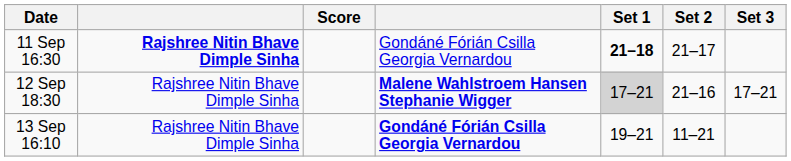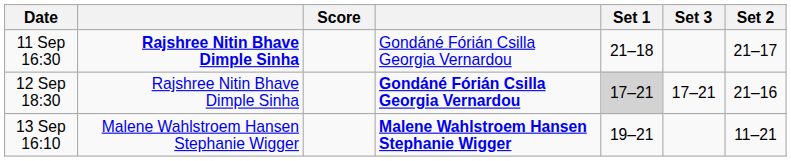columns swapped: Set 2 <-> Set 3
11 Sep 16:30 | Set 1: bold -> normal
12 Sep 18:30 | column 4: Malene Wahlstroem Hansen Stephanie Wigger -> Gondáné Fórián Csilla Georgia Vernardou
13 Sep 16:10 | column 2: Rajshree Nitin Bhave Dimple Sinha -> Malene Wahlstroem Hansen Stephanie Wigger
13 Sep 16:10 | column 4: Gondáné Fórián Csilla Georgia Vernardou -> Malene Wahlstroem Hansen Stephanie Wigger
